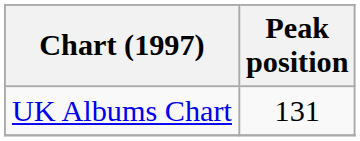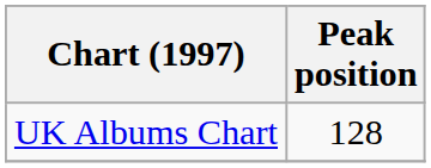UK Albums Chart | Peak position: 131 -> 128
